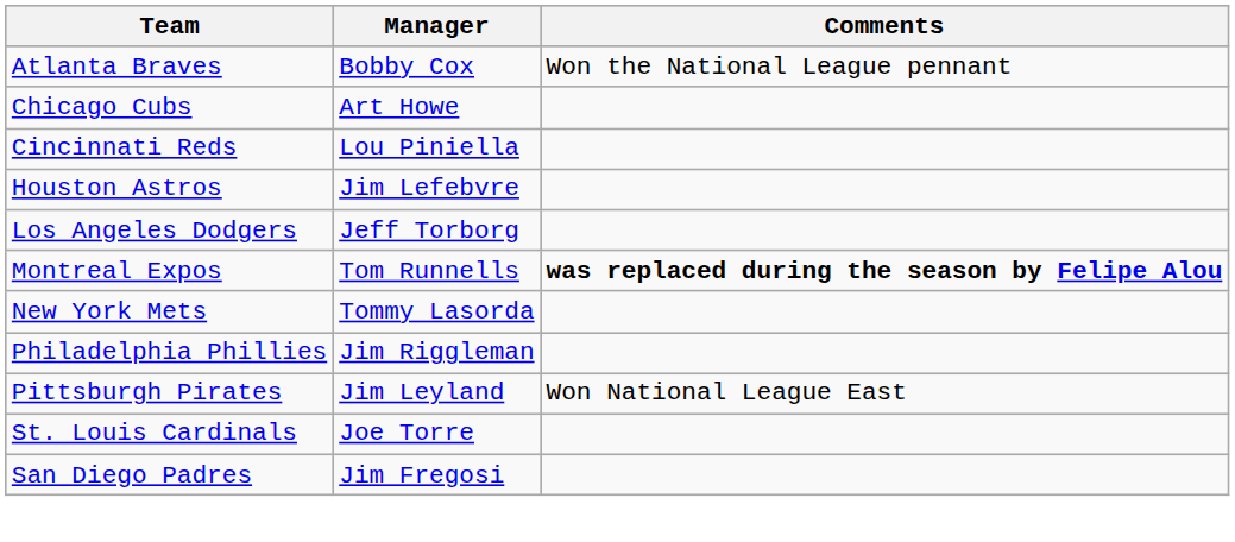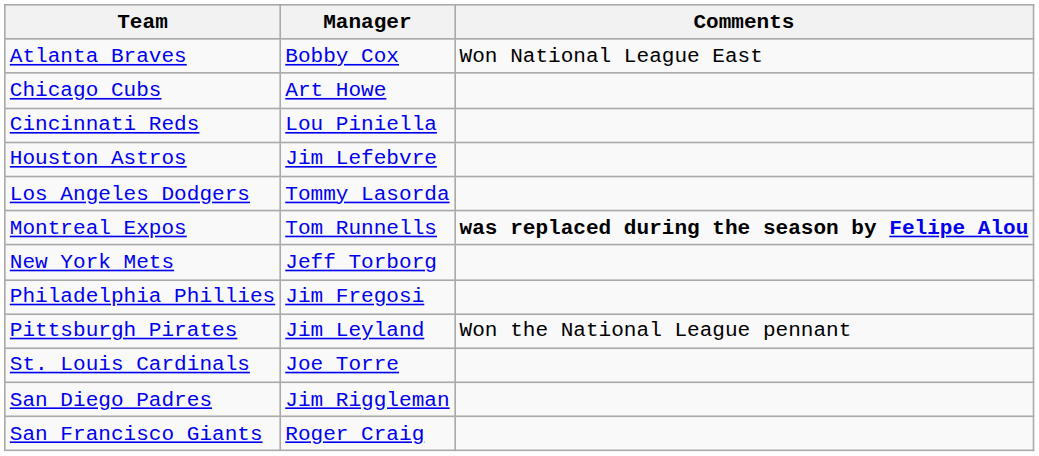Atlanta Braves | Comments: Won the National League pennant -> Won National League East
Los Angeles Dodgers | Manager: Jeff Torborg -> Tommy Lasorda
New York Mets | Manager: Tommy Lasorda -> Jeff Torborg
Philadelphia Phillies | Manager: Jim Riggleman -> Jim Fregosi
Pittsburgh Pirates | Comments: Won National League East -> Won the National League pennant
San Diego Padres | Manager: Jim Fregosi -> Jim Riggleman
+ row: San Francisco Giants | Roger Craig
